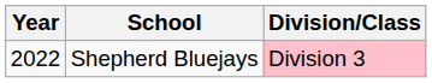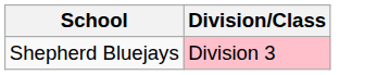- column: Year | 2022
